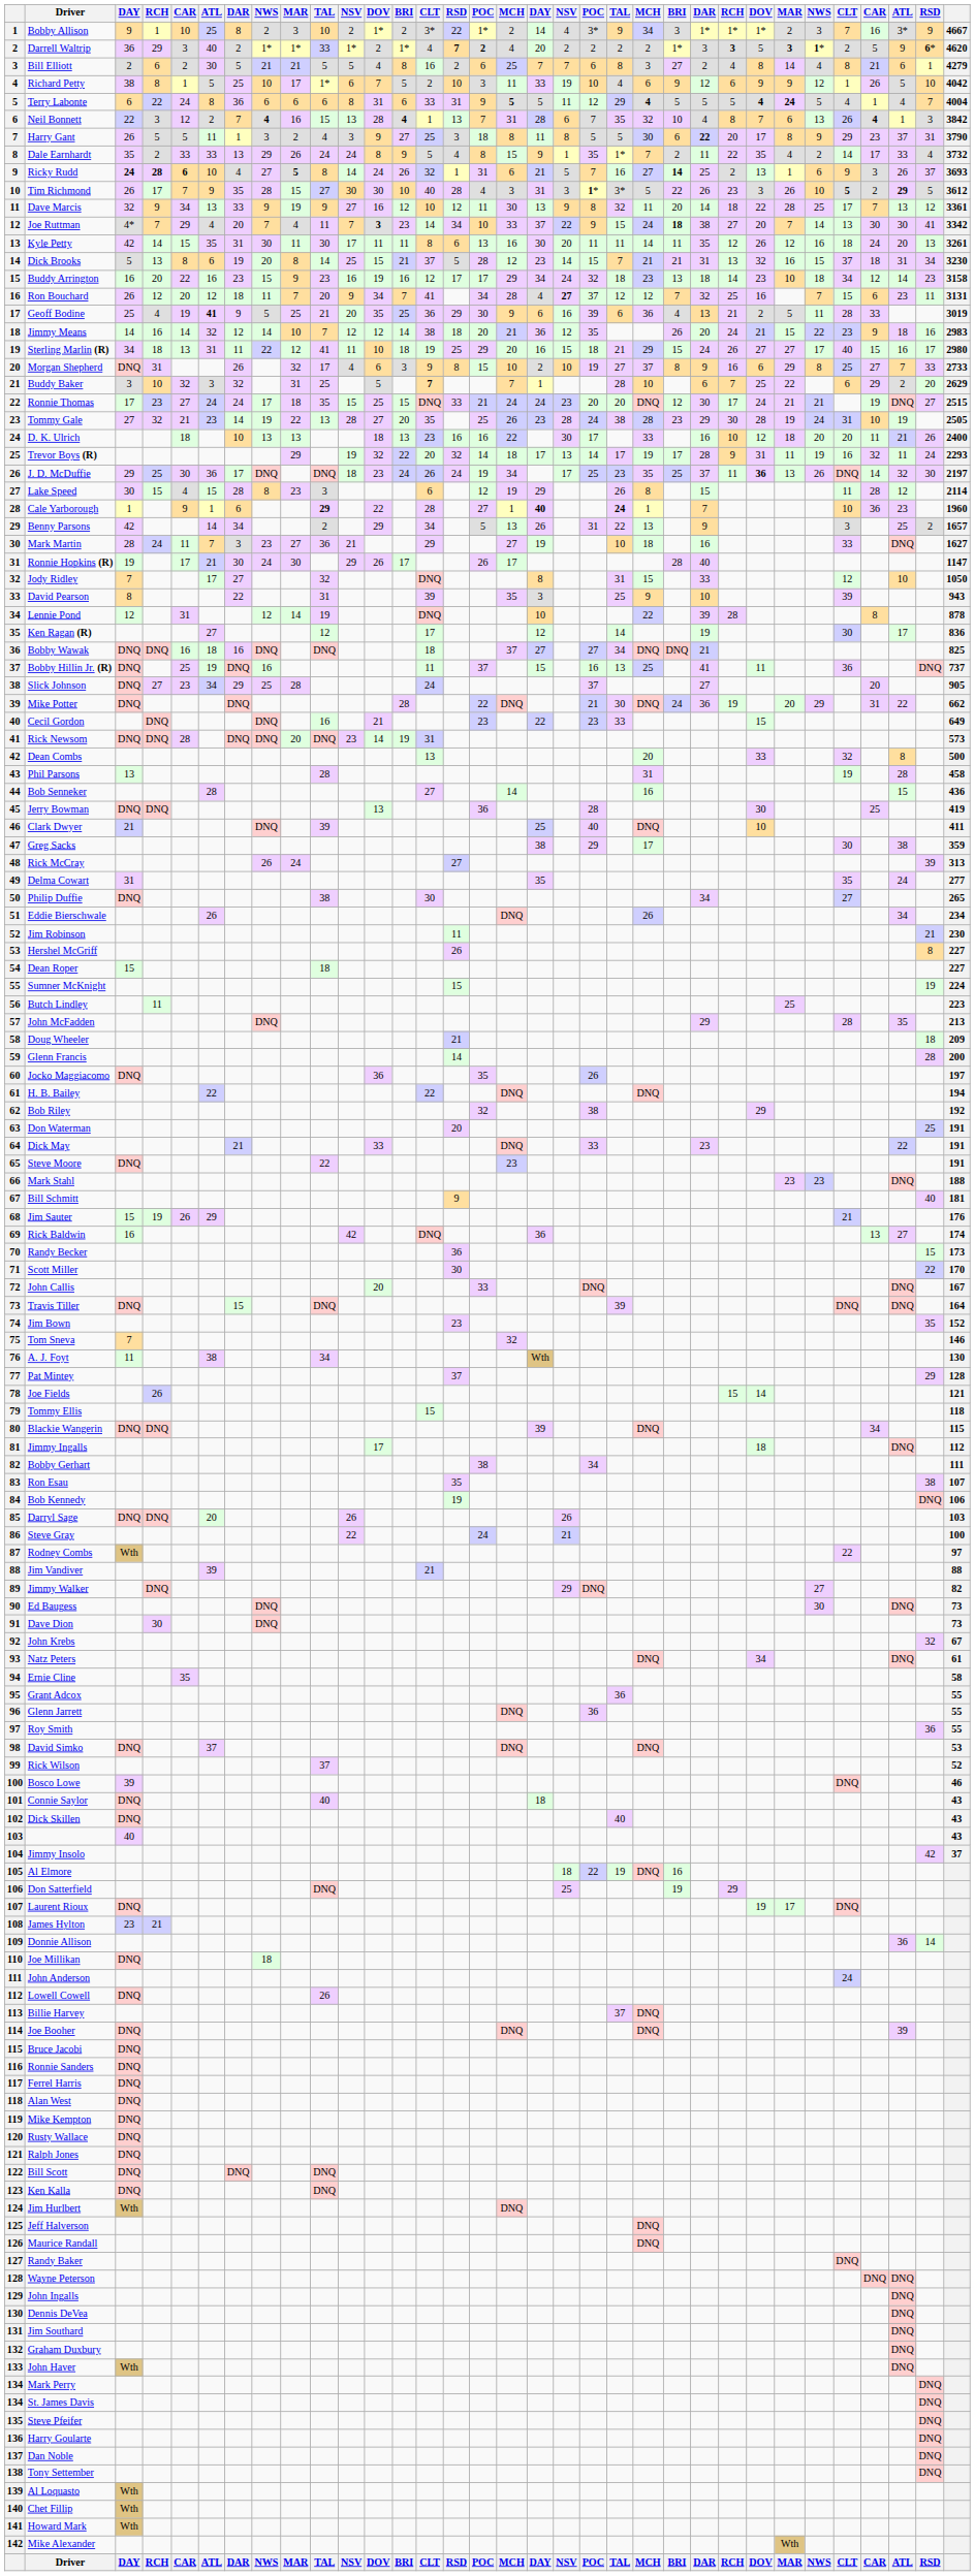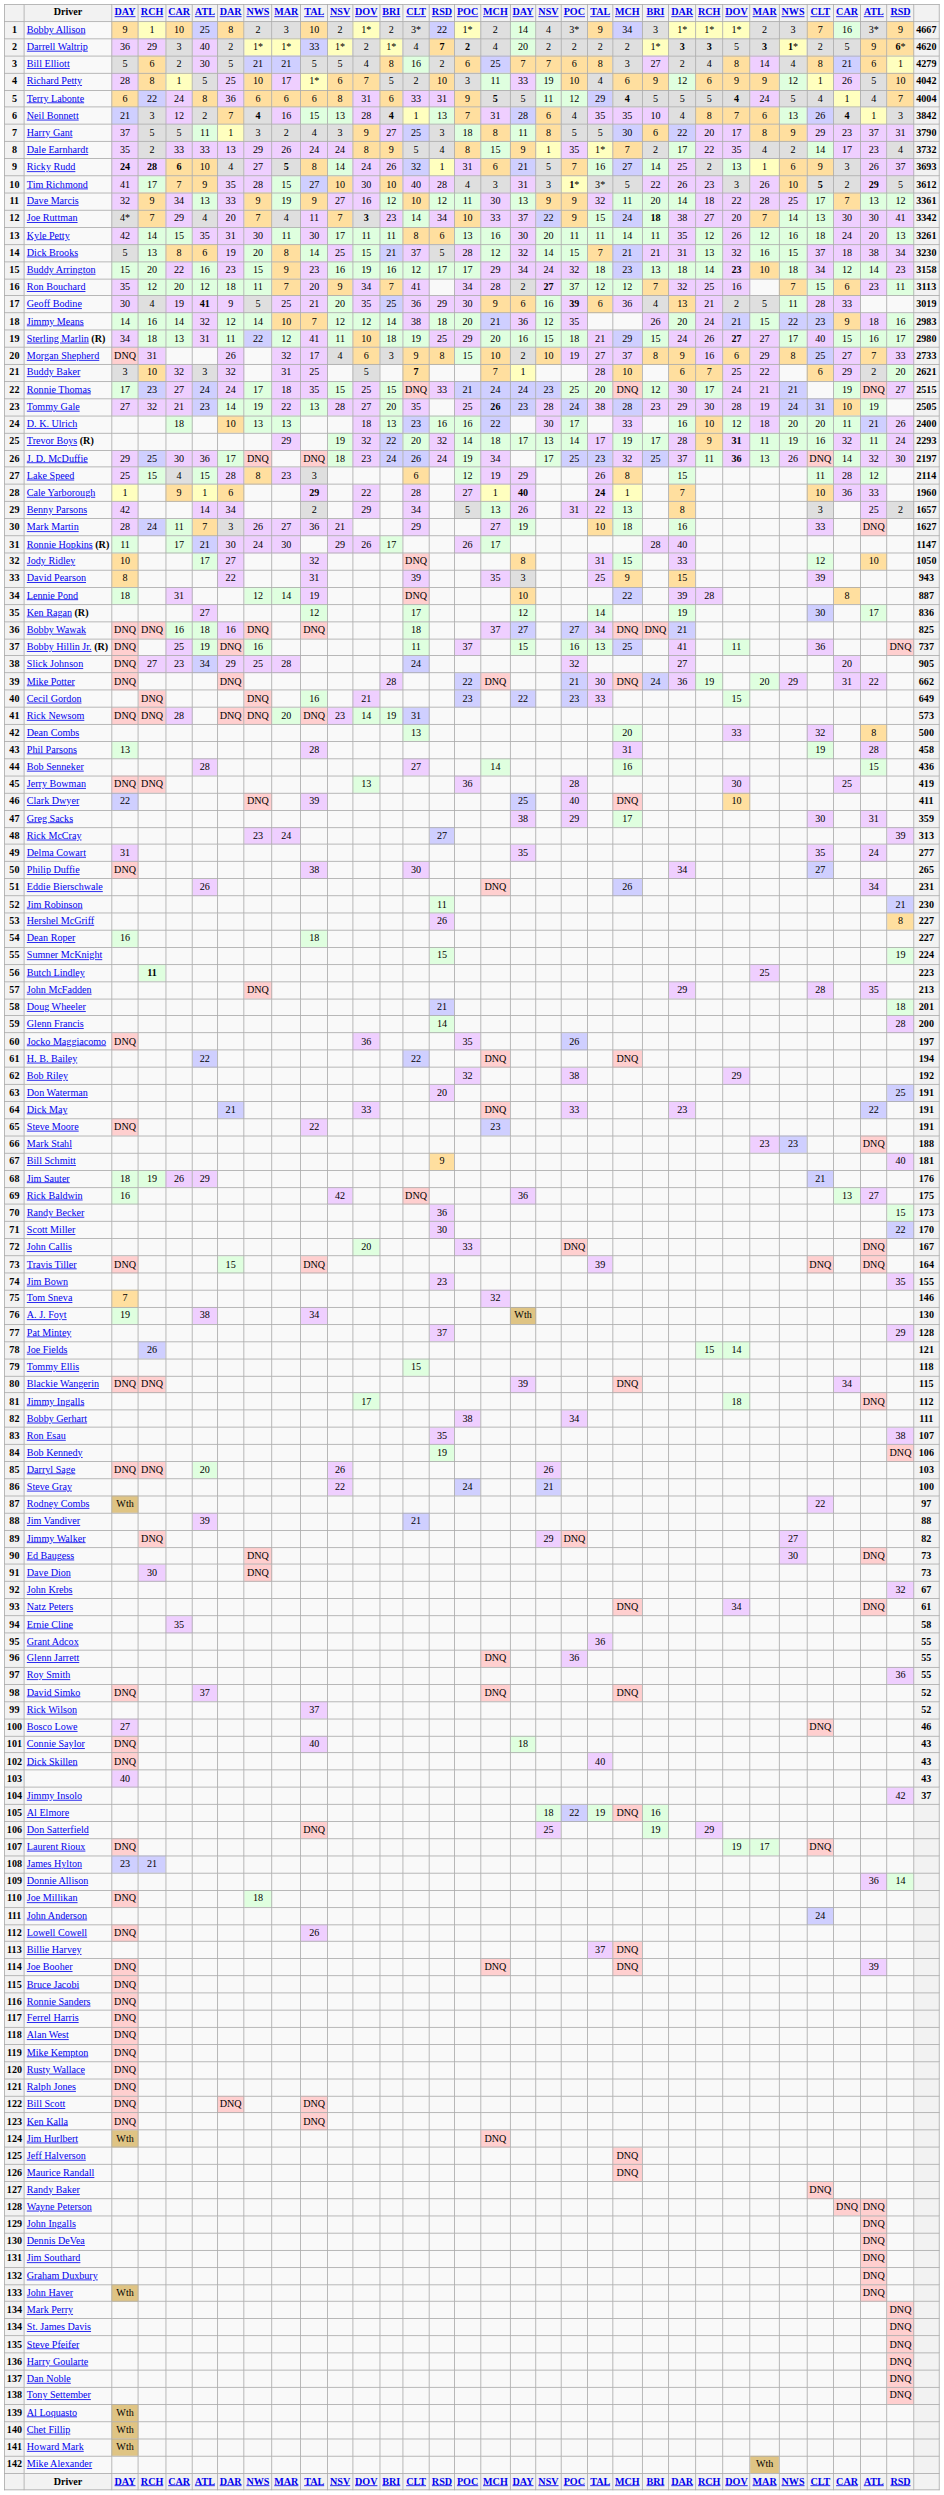Darrell Waltrip | column 24: normal -> bold
Bill Elliott | column 3: 2 -> 5
Richard Petty | column 3: 38 -> 28
Terry Labonte | column 27: bold -> normal
Neil Bonnett | column 3: 22 -> 21
Neil Bonnett | column 20: 7 -> 4
Neil Bonnett | column 22: 32 -> 35
Harry Gant | column 3: 26 -> 37
Harry Gant | column 24: bold -> normal
Dale Earnhardt | column 24: 11 -> 17
Dale Earnhardt | column 31: 33 -> 23
Ricky Rudd | column 23: bold -> normal
Tim Richmond | column 3: 26 -> 41
Tim Richmond | column 11: 30 -> 10
Dave Marcis | column 20: 8 -> 9
Dick Brooks | column 18: 23 -> 32
Dick Brooks | column 31: 31 -> 38
Buddy Arrington | column 3: 16 -> 15
Buddy Arrington | column 26: normal -> bold
Ron Bouchard | column 3: 26 -> 35
Ron Bouchard | column 18: 4 -> 2
Ron Bouchard | column 33: 3131 -> 3113
Geoff Bodine | column 3: 25 -> 30
Geoff Bodine | column 20: normal -> bold
Sterling Marlin (R) | column 26: normal -> bold
Buddy Baker | column 33: 2629 -> 2621
Ronnie Thomas | column 20: 20 -> 25
Tommy Gale | column 17: normal -> bold
Trevor Boys (R) | column 26: normal -> bold
J. D. McDuffie | column 22: 35 -> 32
Lake Speed | column 3: 30 -> 25
Cale Yarborough | column 31: 23 -> 33
Benny Parsons | column 24: 9 -> 8
Mark Martin | column 8: 23 -> 26
Ronnie Hopkins (R) | column 3: 19 -> 11
Jody Ridley | column 3: 7 -> 10
David Pearson | column 24: 10 -> 15
Lennie Pond | column 3: 12 -> 18
Lennie Pond | column 33: 878 -> 887
Slick Johnson | column 20: 37 -> 32
Clark Dwyer | column 3: 21 -> 22
Greg Sacks | column 31: 38 -> 31
Rick McCray | column 8: 26 -> 23
Eddie Bierschwale | column 33: 234 -> 231
Dean Roper | column 3: 15 -> 16
Butch Lindley | column 4: normal -> bold
Doug Wheeler | column 33: 209 -> 201
Jim Sauter | column 3: 15 -> 18
Rick Baldwin | column 33: 174 -> 175
Jim Bown | column 33: 152 -> 155
A. J. Foyt | column 3: 11 -> 19
David Simko | column 33: 53 -> 52
Bosco Lowe | column 3: 39 -> 27
